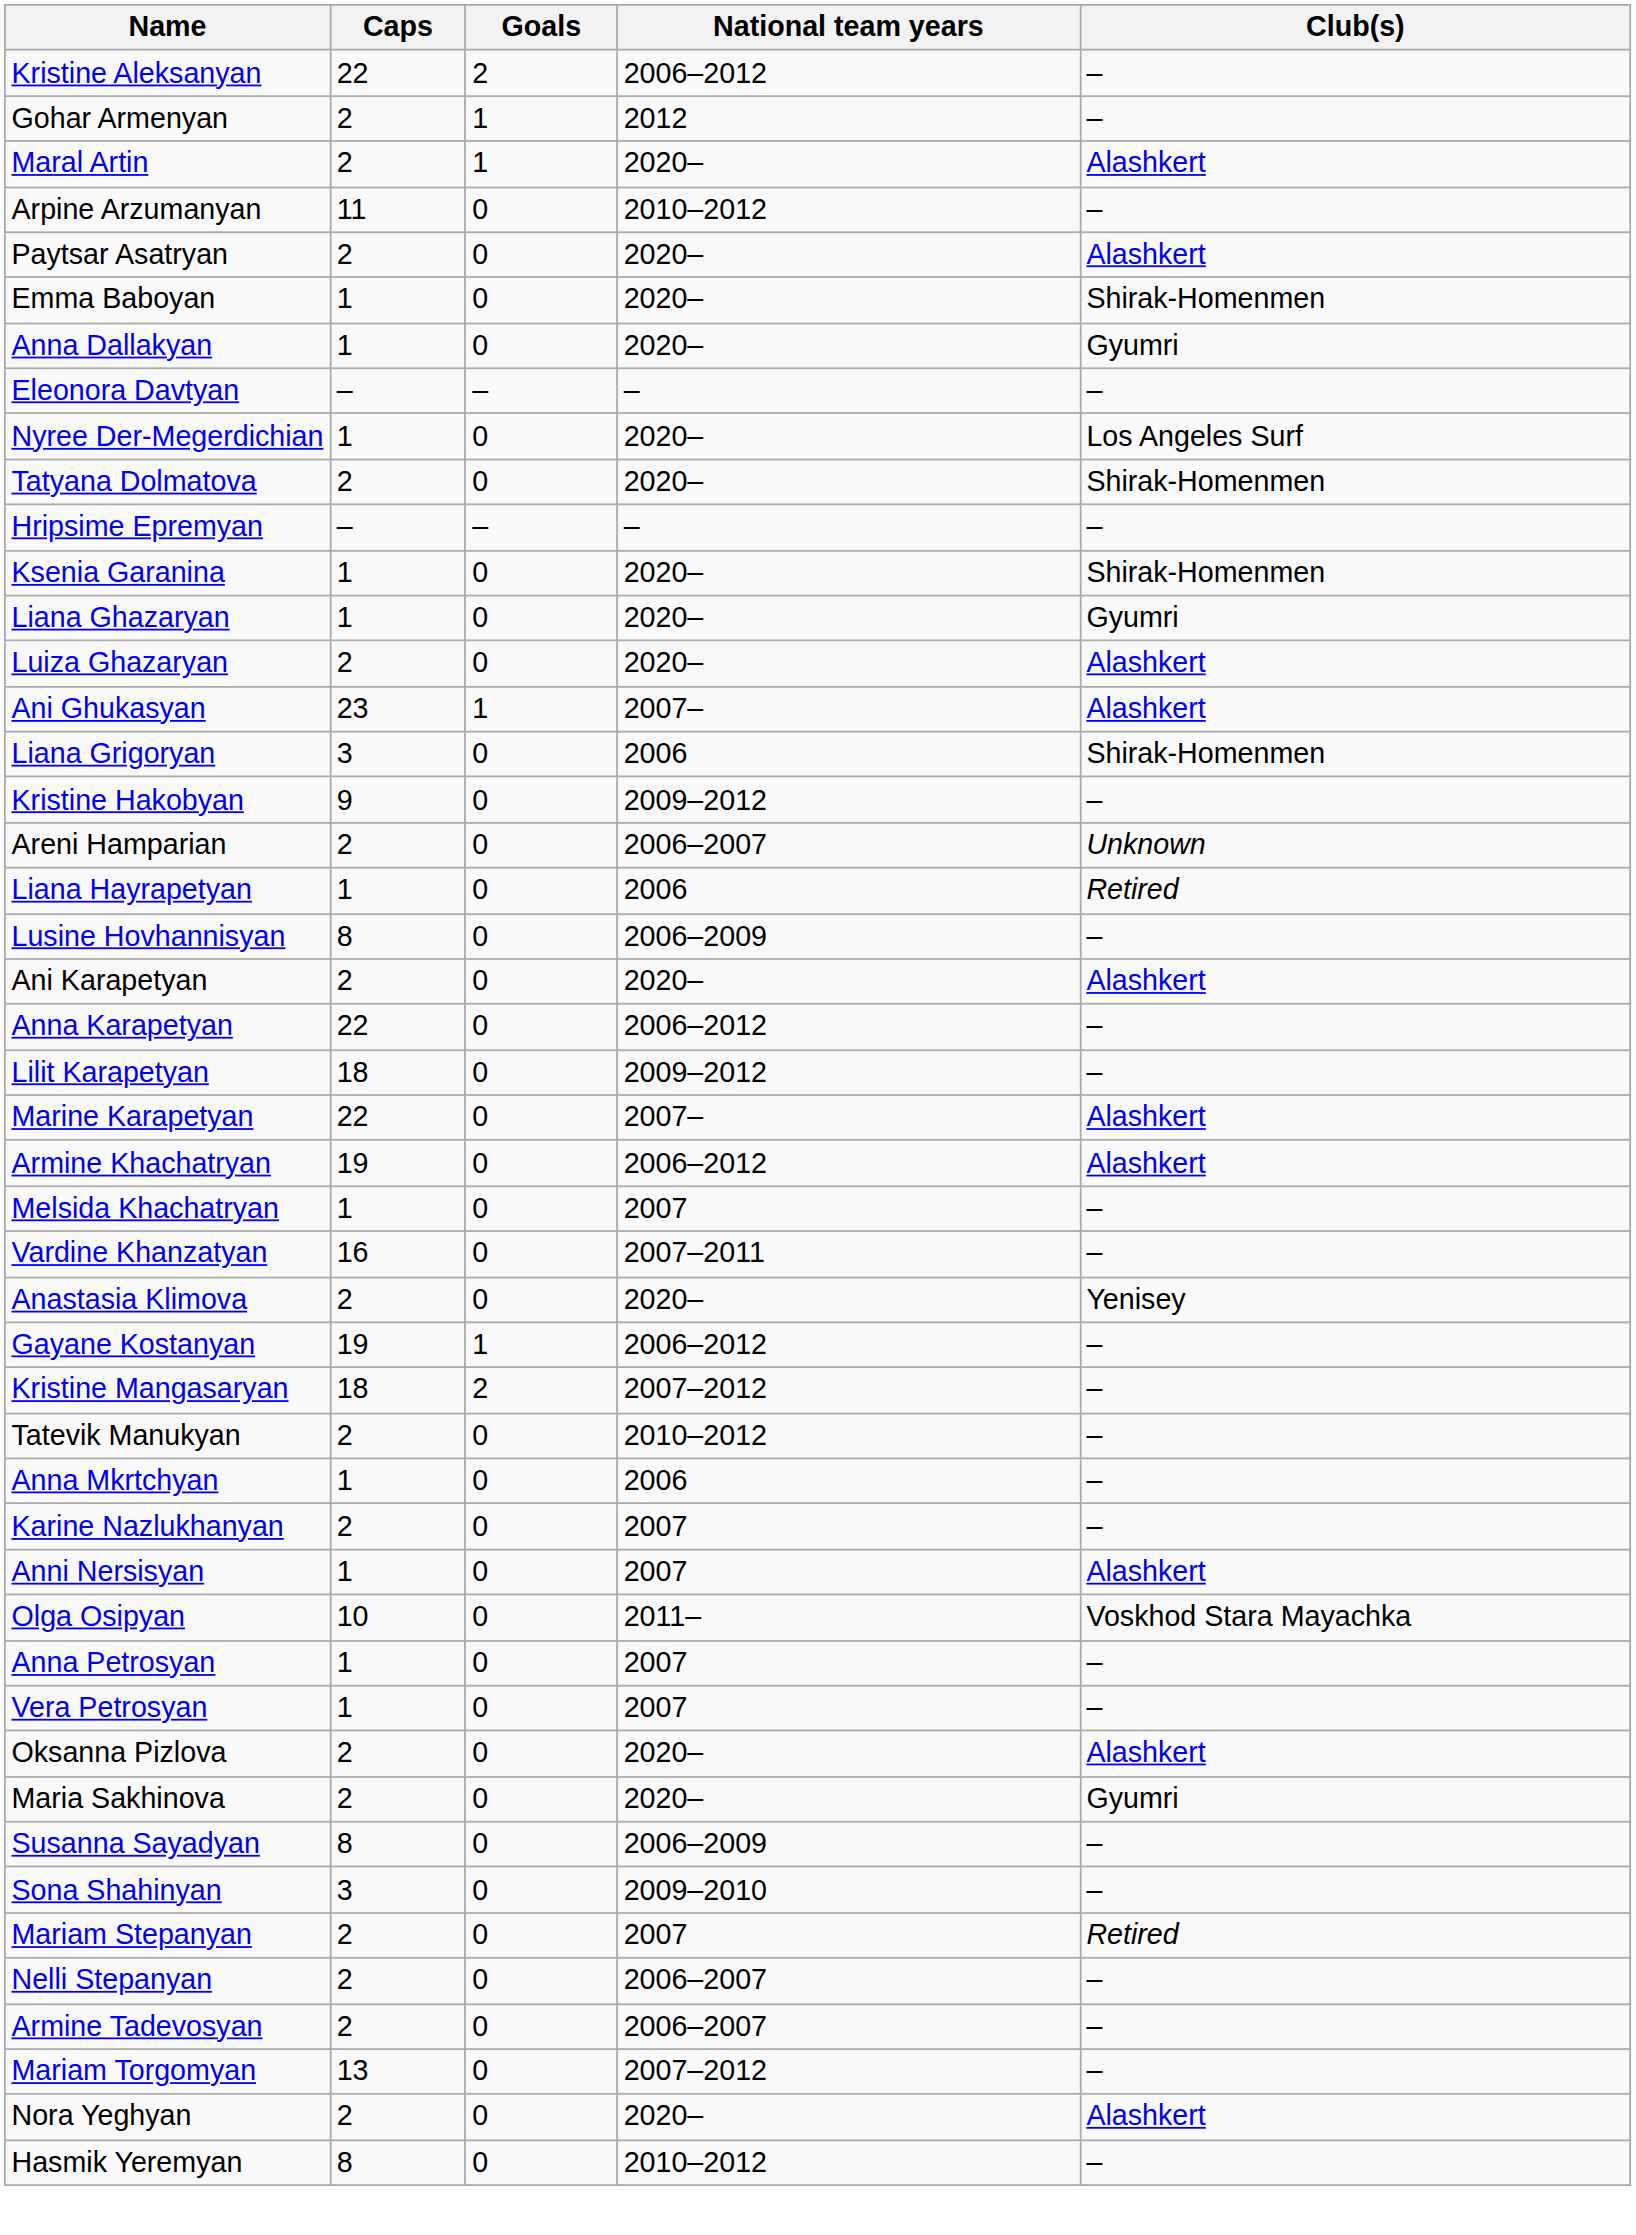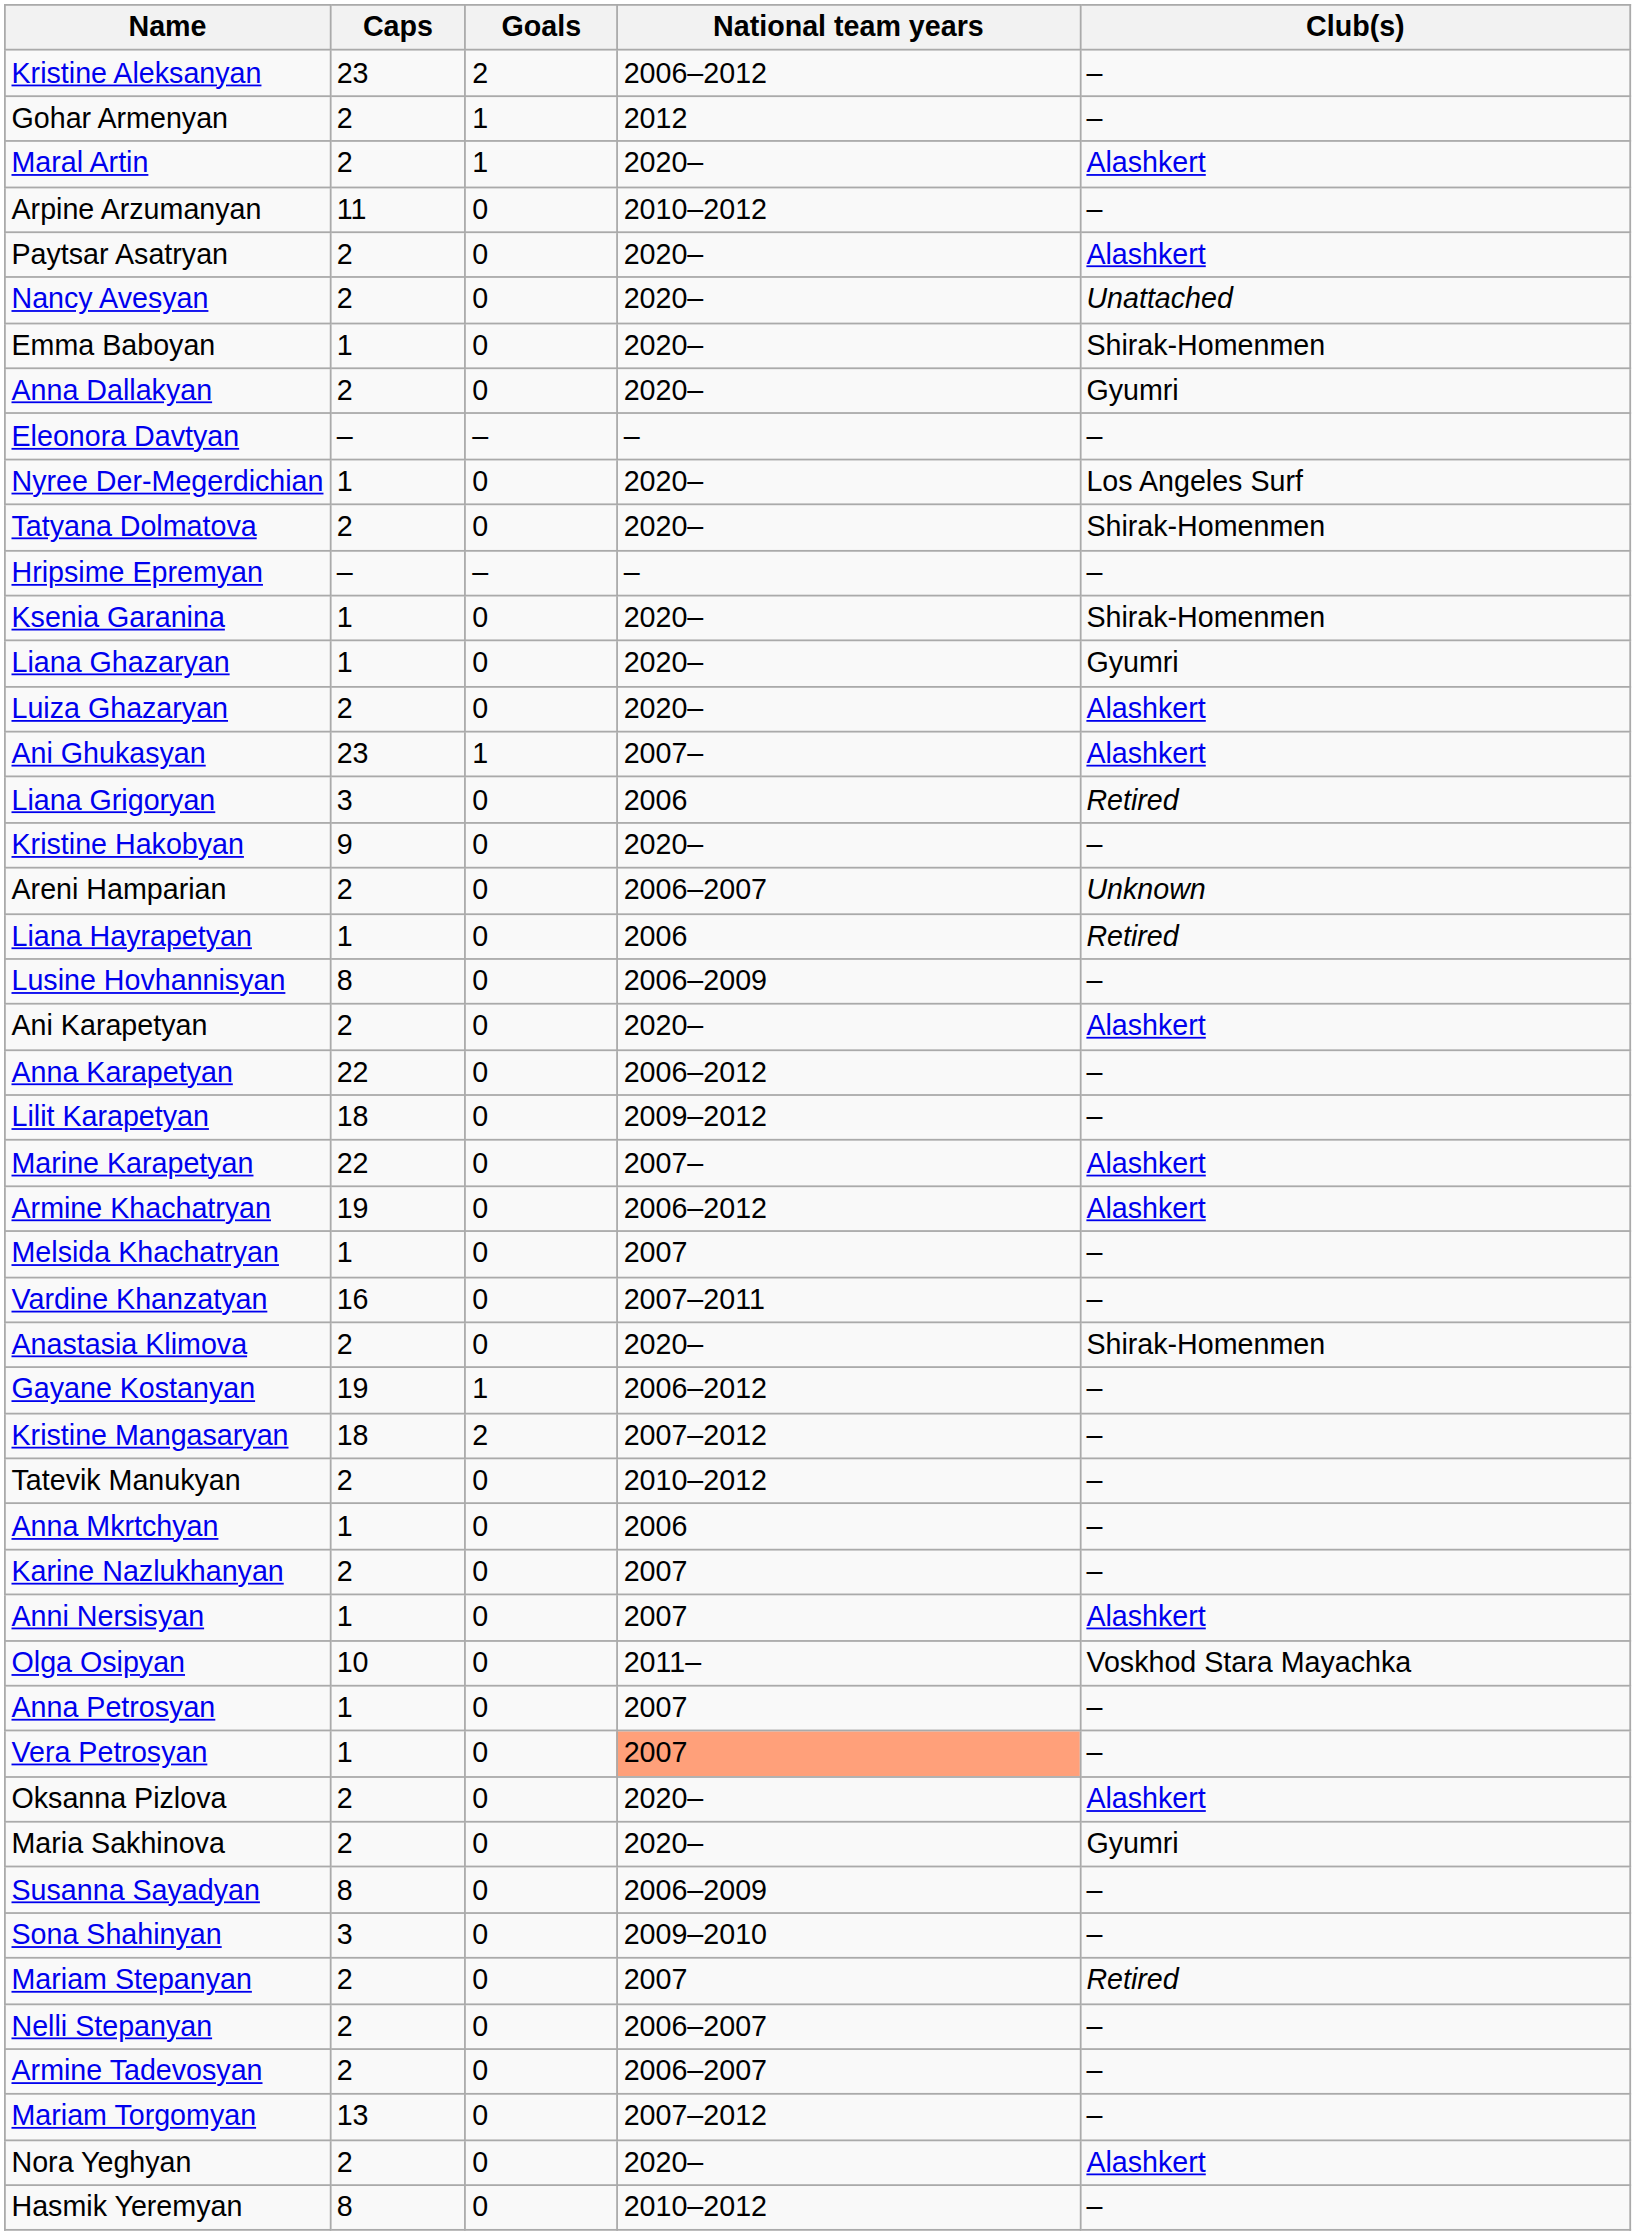Kristine Aleksanyan | Caps: 22 -> 23
+ row: Nancy Avesyan | 2 | 0 | 2020– | Unattached
Anna Dallakyan | Caps: 1 -> 2
Liana Grigoryan | Club(s): Shirak-Homenmen -> Retired
Kristine Hakobyan | National team years: 2009–2012 -> 2020–
Anastasia Klimova | Club(s): Yenisey -> Shirak-Homenmen
Vera Petrosyan | National team years: no background -> lightsalmon background
